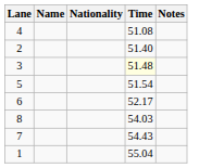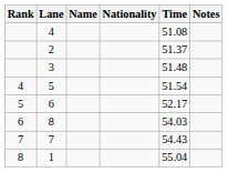+ column: Rank | 4 | 5 | 6 | 7 | 8
2 | Time: 51.40 -> 51.37
3 | Time: lightyellow background -> no background
